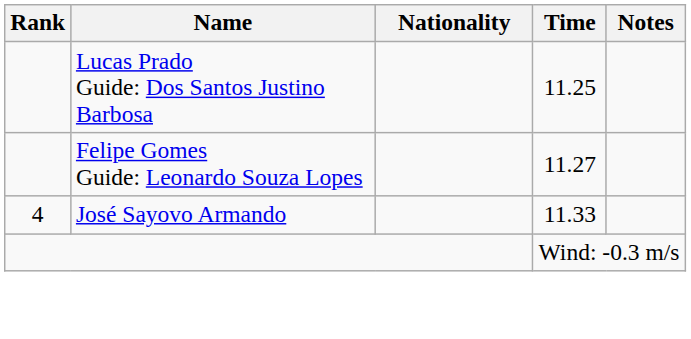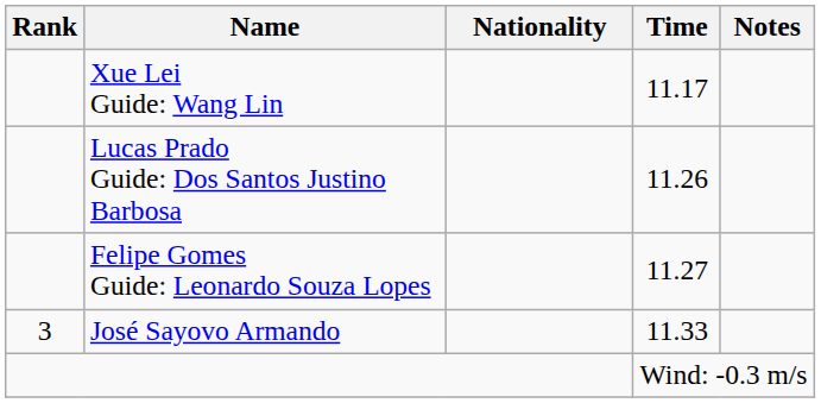+ row: Xue Lei Guide: Wang Lin | 11.17
Lucas Prado Guide: Dos Santos Justino Barbosa | Time: 11.25 -> 11.26
José Sayovo Armando | Rank: 4 -> 3
